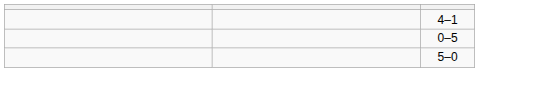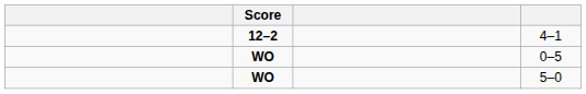+ column: Score | 12–2 | WO | WO
